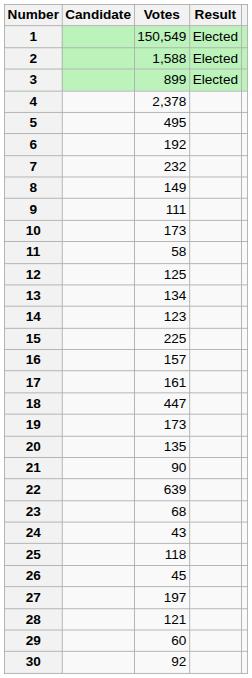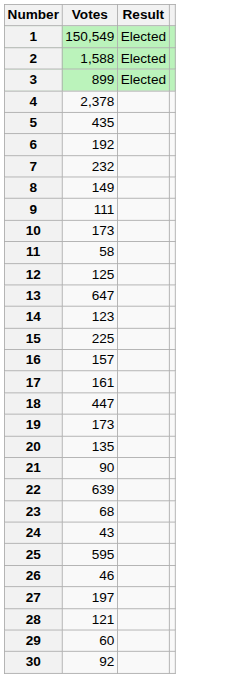- column: Candidate
5 | Votes: 495 -> 435
13 | Votes: 134 -> 647
25 | Votes: 118 -> 595
26 | Votes: 45 -> 46
